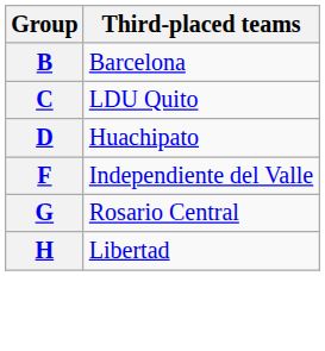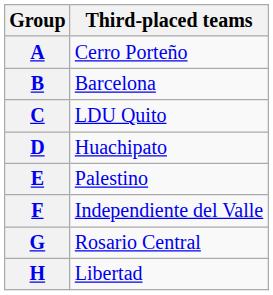+ row: A | Cerro Porteño
+ row: E | Palestino
